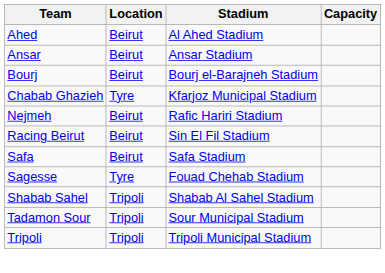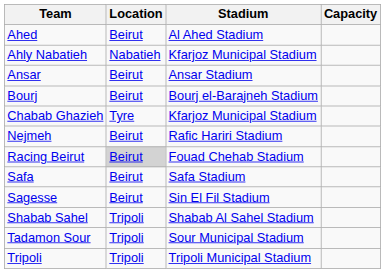+ row: Ahly Nabatieh | Nabatieh | Kfarjoz Municipal Stadium
Racing Beirut | Location: no background -> lightgrey background
Racing Beirut | Stadium: Sin El Fil Stadium -> Fouad Chehab Stadium
Sagesse | Location: Tyre -> Beirut
Sagesse | Stadium: Fouad Chehab Stadium -> Sin El Fil Stadium
